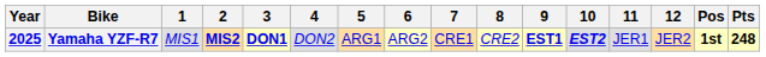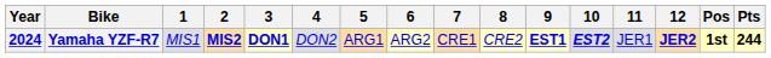Yamaha YZF-R7 | Year: 2025 -> 2024
Yamaha YZF-R7 | 12: normal -> bold
Yamaha YZF-R7 | Pts: 248 -> 244
